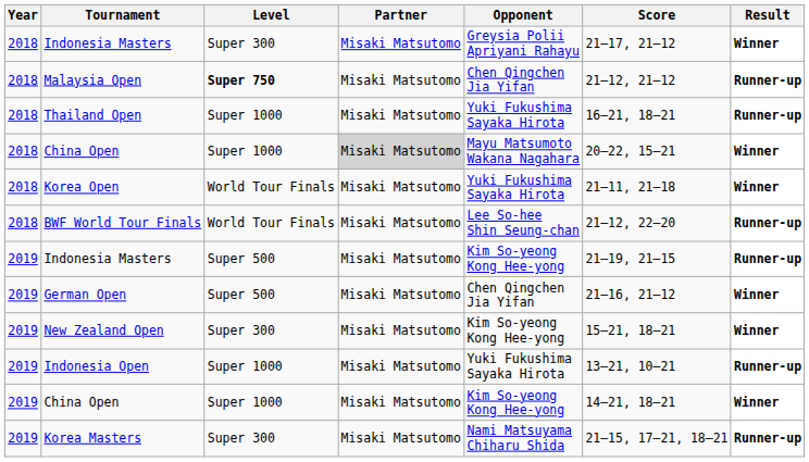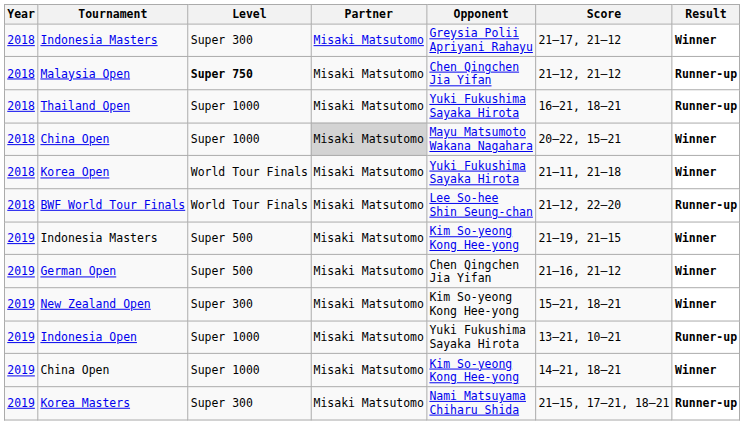2019 / Indonesia Masters | Result: Runner-up -> Winner
